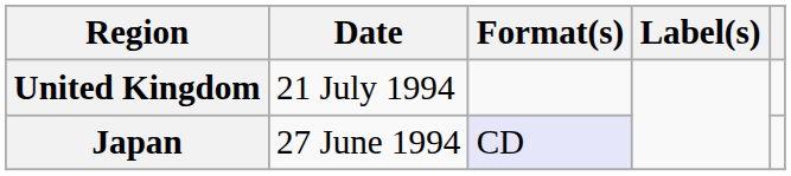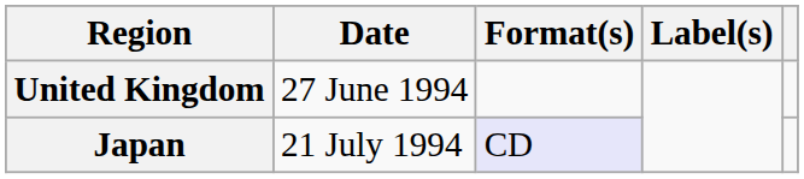United Kingdom | Date: 21 July 1994 -> 27 June 1994
Japan | Date: 27 June 1994 -> 21 July 1994
